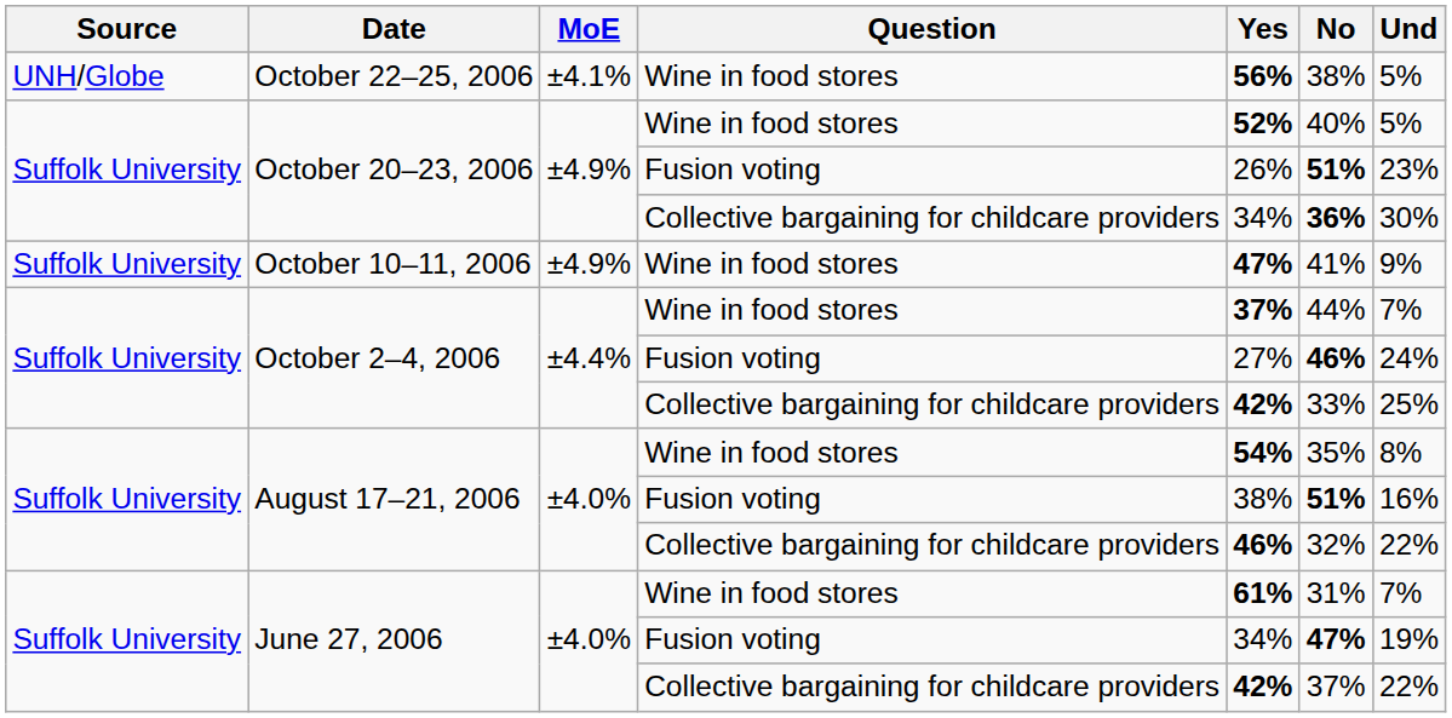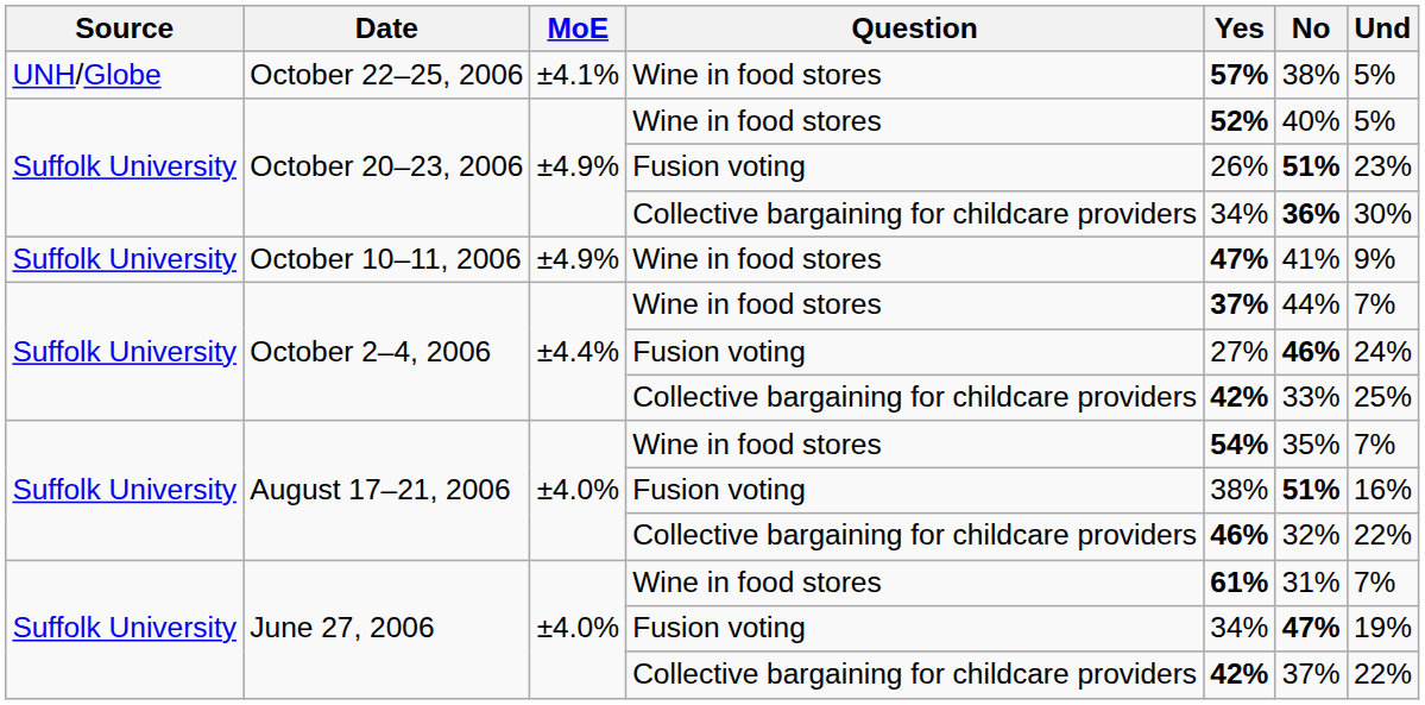October 22–25, 2006 | Yes: 56% -> 57%
August 17–21, 2006 / Wine in food stores | Und: 8% -> 7%
